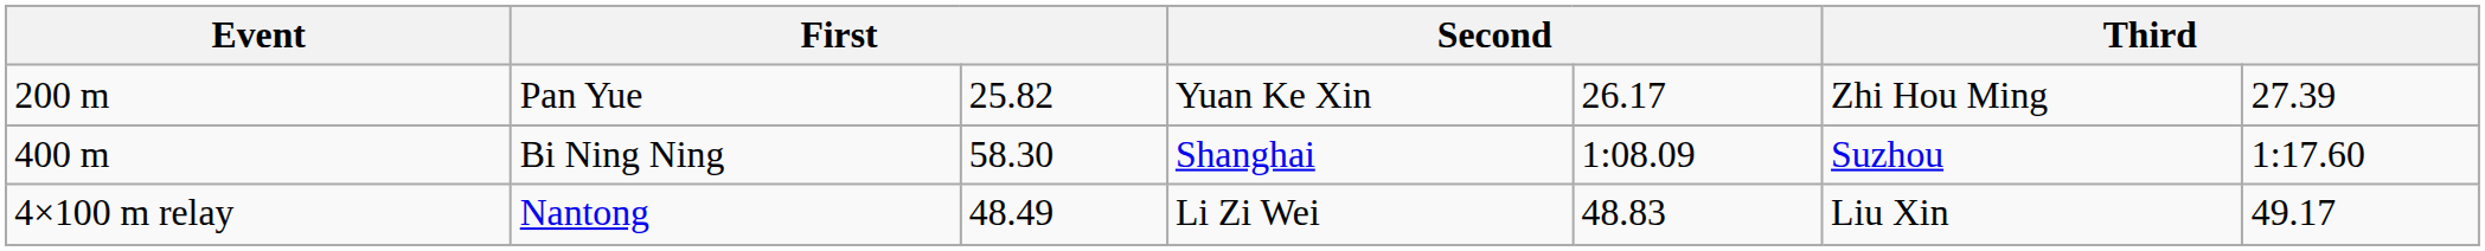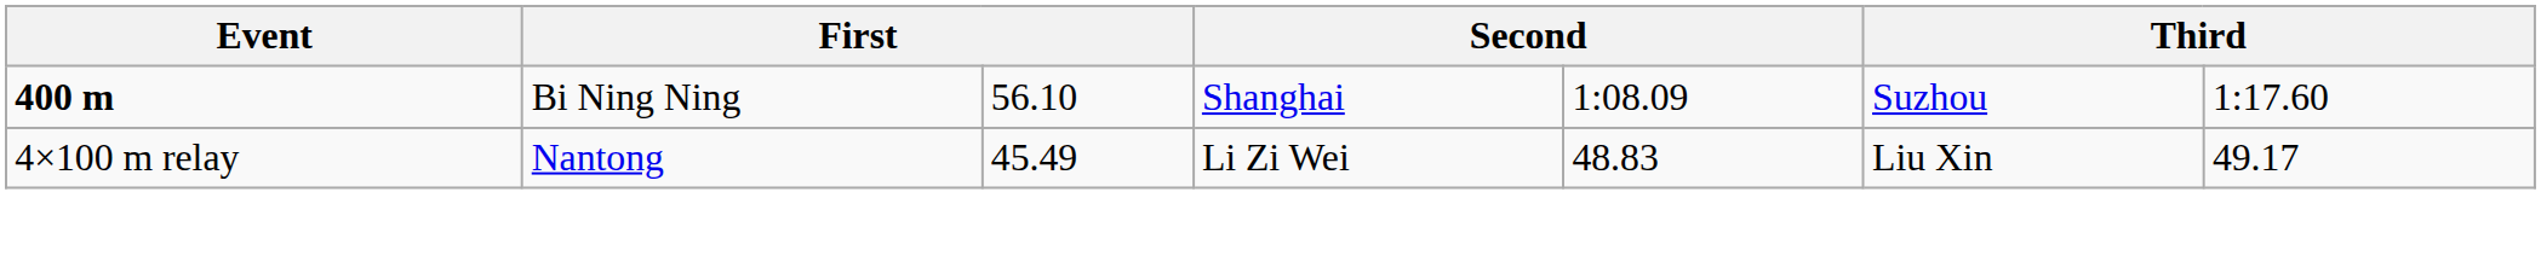- row: 200 m | Pan Yue | 25.82 | Yuan Ke Xin | 26.17 | Zhi Hou Ming | 27.39
Bi Ning Ning | Event: normal -> bold
Bi Ning Ning | column 3: 58.30 -> 56.10
Nantong | column 3: 48.49 -> 45.49
